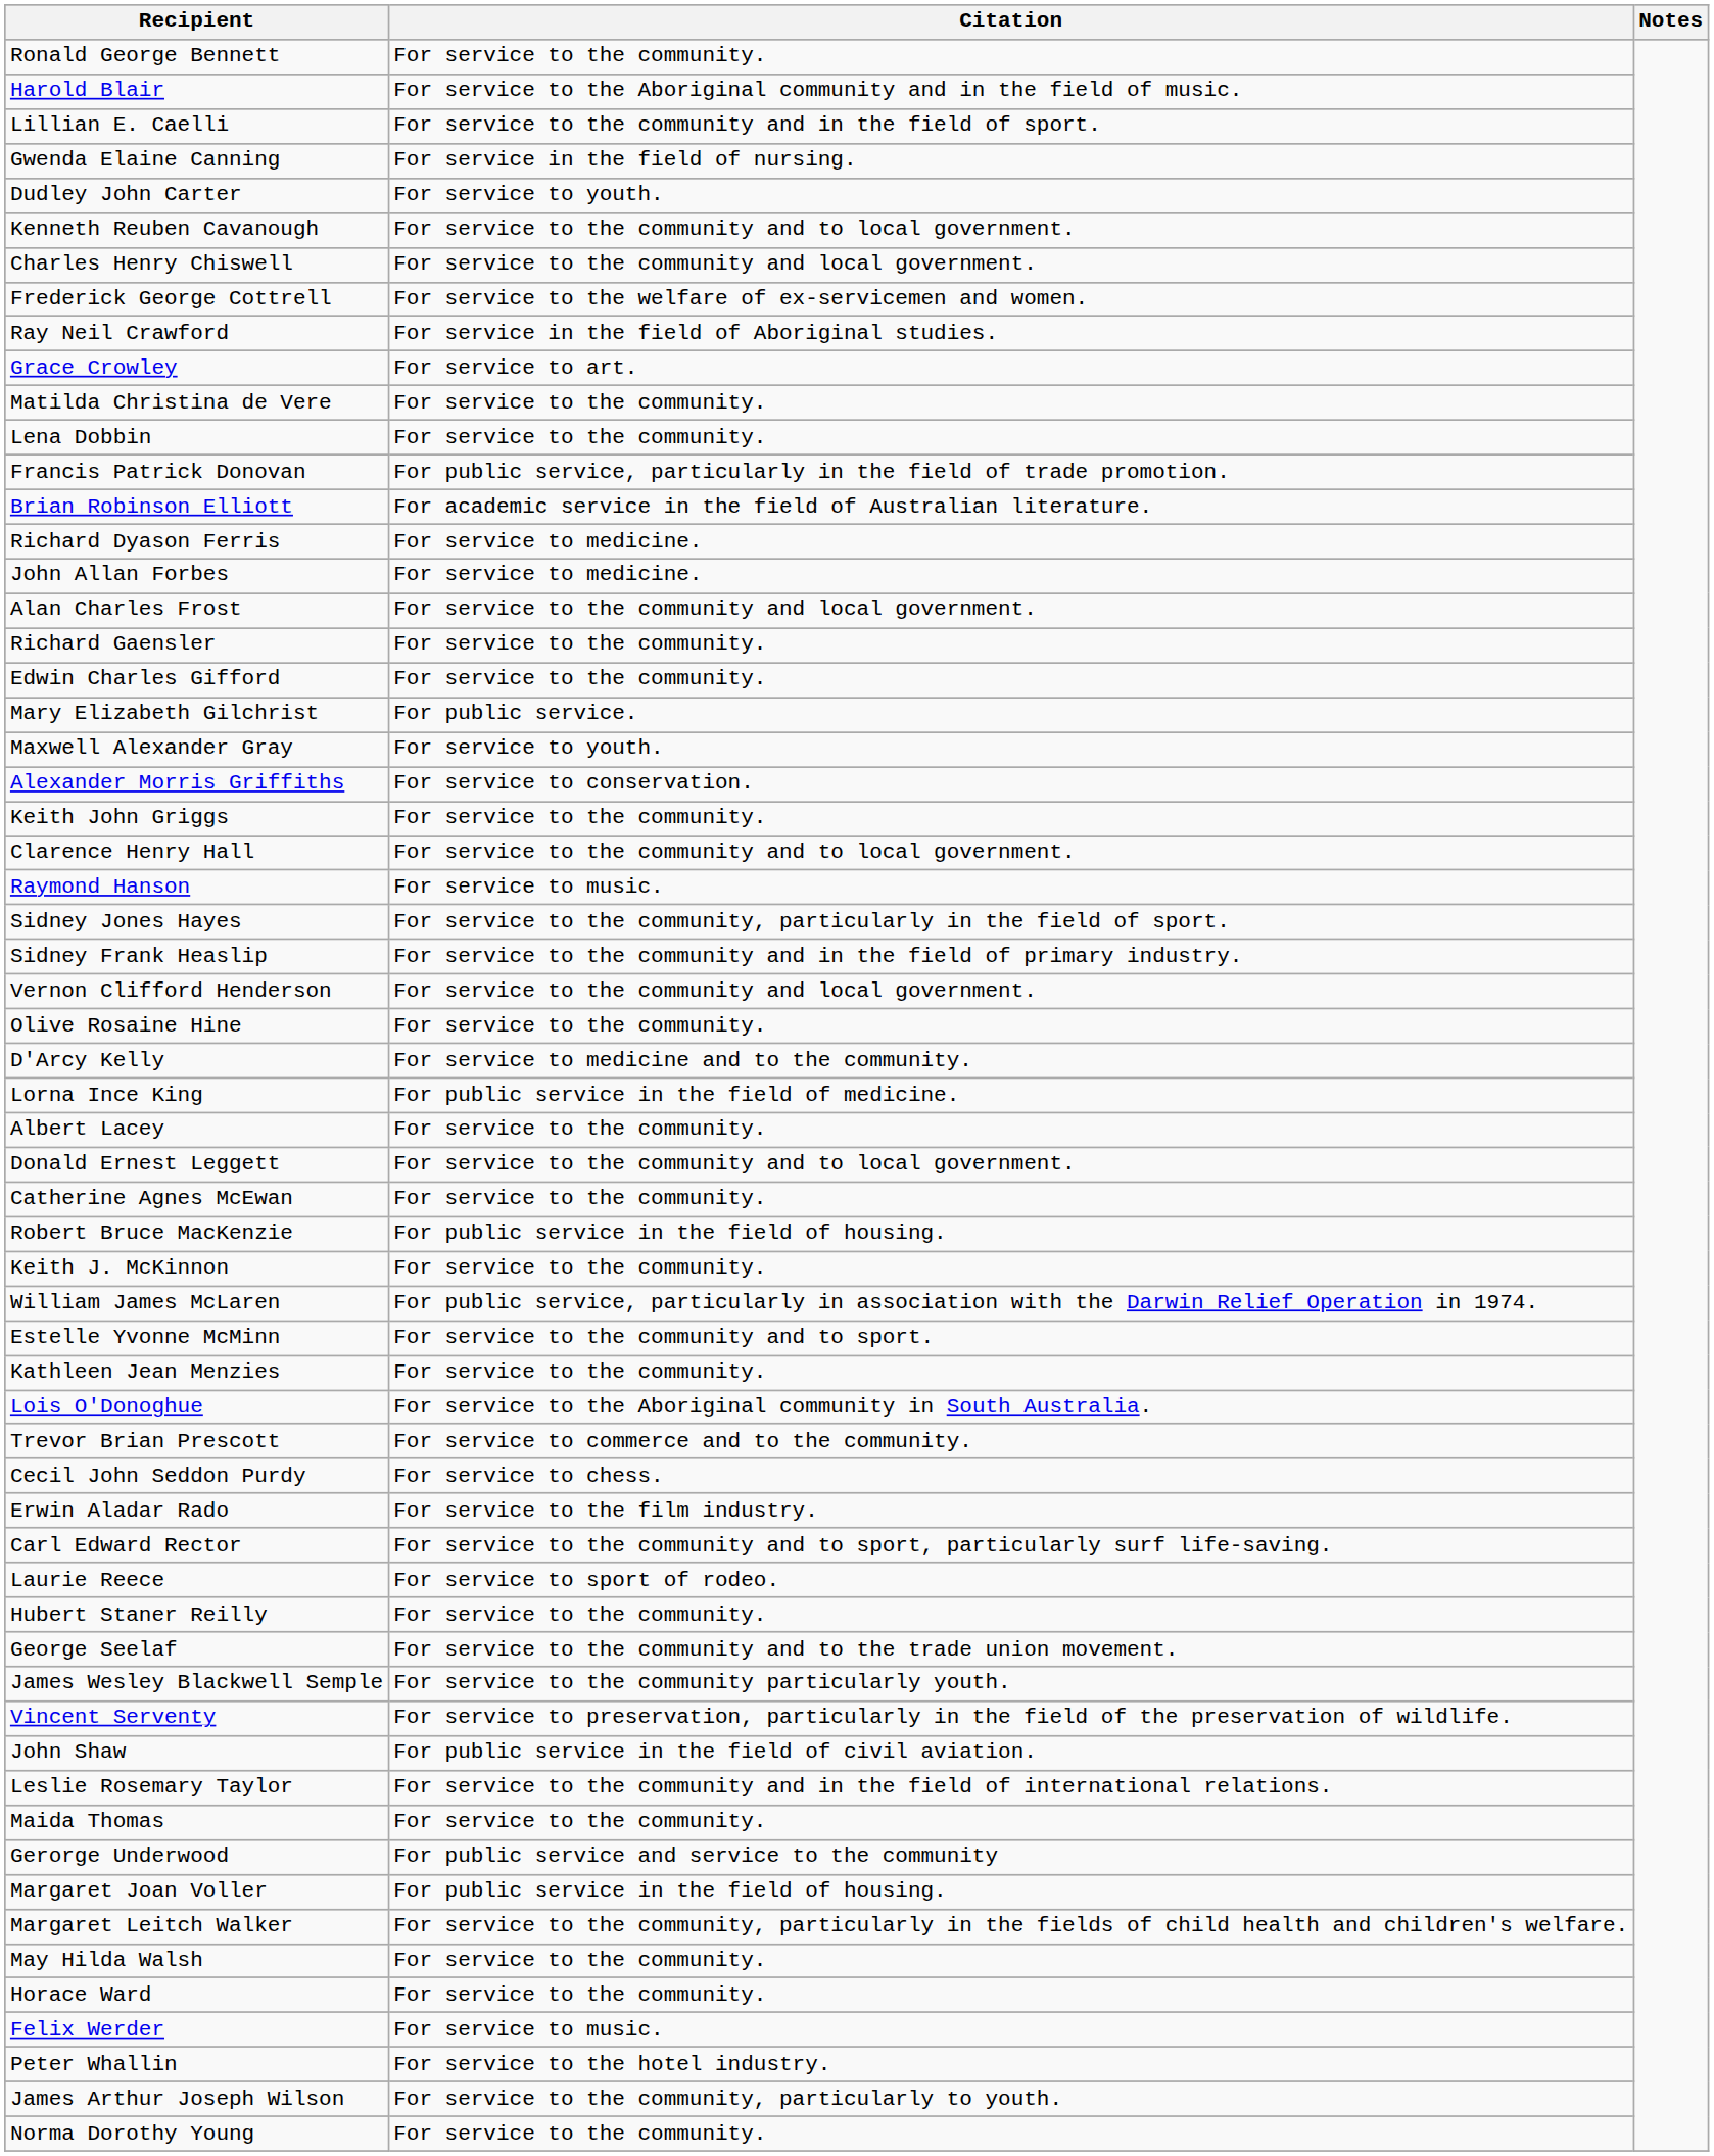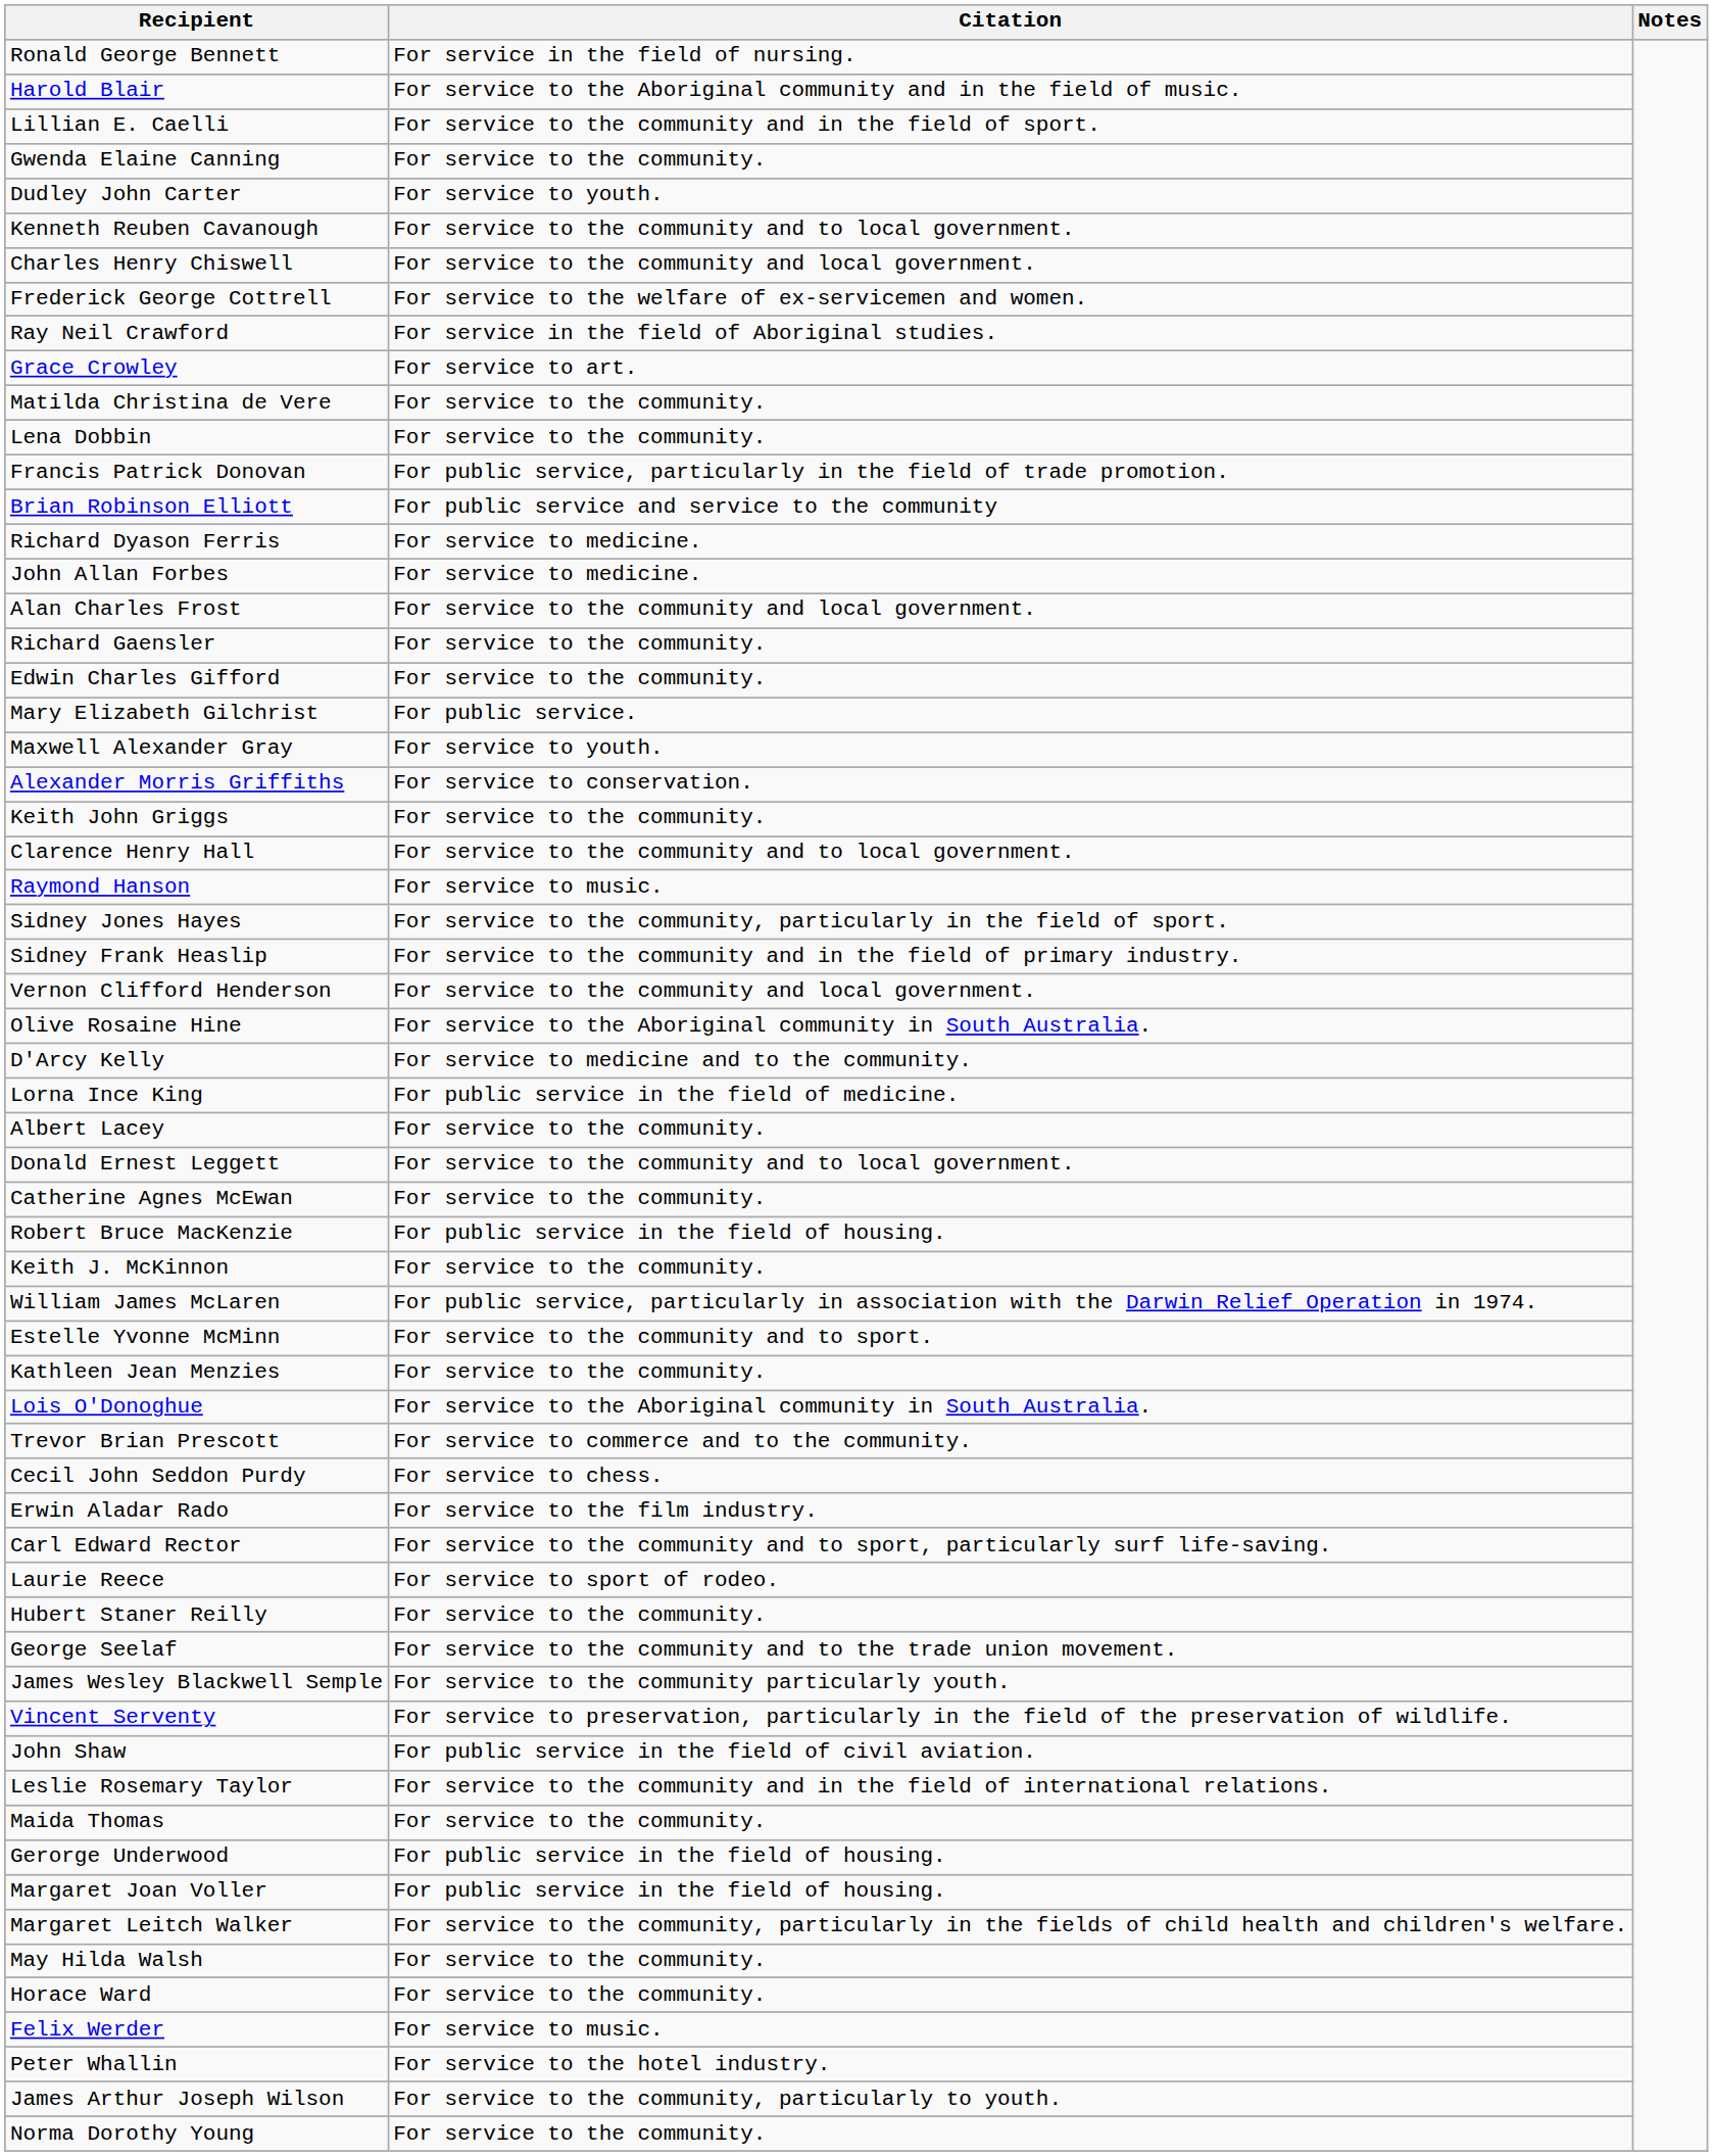Ronald George Bennett | Citation: For service to the community. -> For service in the field of nursing.
Gwenda Elaine Canning | Citation: For service in the field of nursing. -> For service to the community.
Brian Robinson Elliott | Citation: For academic service in the field of Australian literature. -> For public service and service to the community
Olive Rosaine Hine | Citation: For service to the community. -> For service to the Aboriginal community in South Australia.
Gerorge Underwood | Citation: For public service and service to the community -> For public service in the field of housing.
